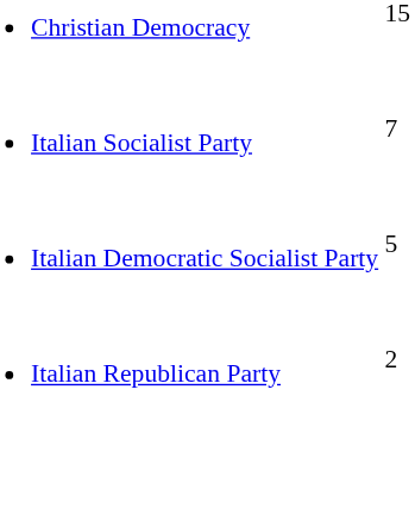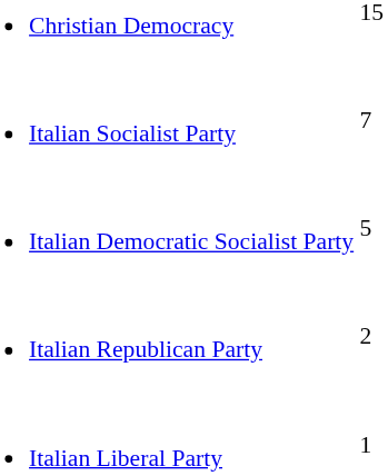+ row: Italian Liberal Party | 1
